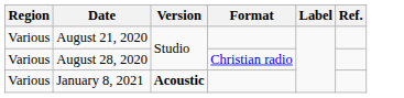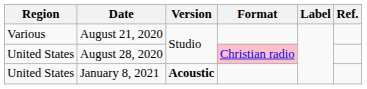August 28, 2020 | Region: Various -> United States
August 28, 2020 | Format: no background -> pink background
January 8, 2021 | Region: Various -> United States
